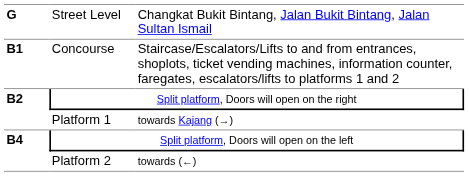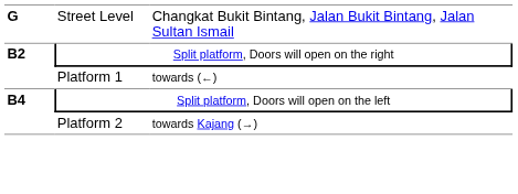- row: B1 | Concourse | Staircase/Escalators/Lifts to and from entrances, shoplots, ticket vending machines, information counter, faregates, escalators/lifts to platforms 1 and 2
Platform 1 | column 3: towards Kajang (→) -> towards (←)
Platform 2 | column 3: towards (←) -> towards Kajang (→)
